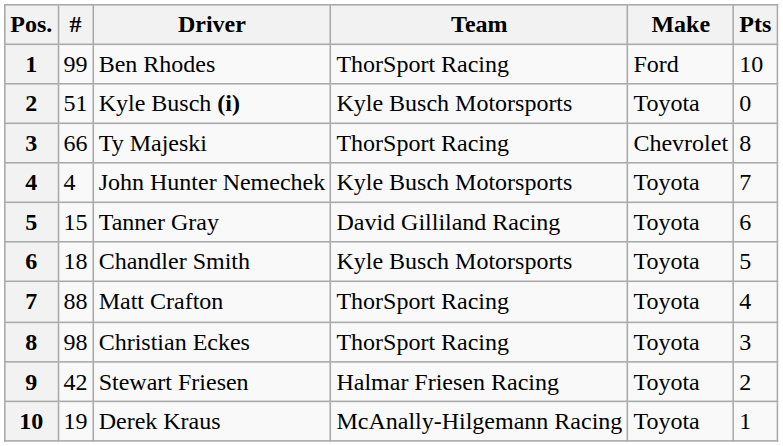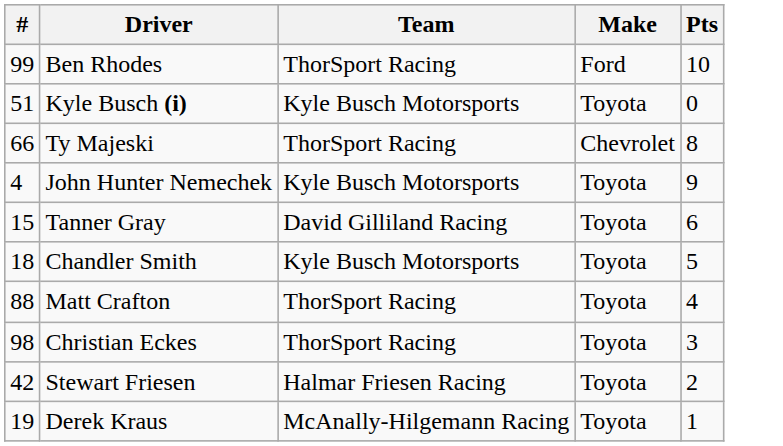- column: Pos. | 1 | 2 | 3 | 4 | 5 | 6 | 7 | 8 | 9 | 10
John Hunter Nemechek | Pts: 7 -> 9
